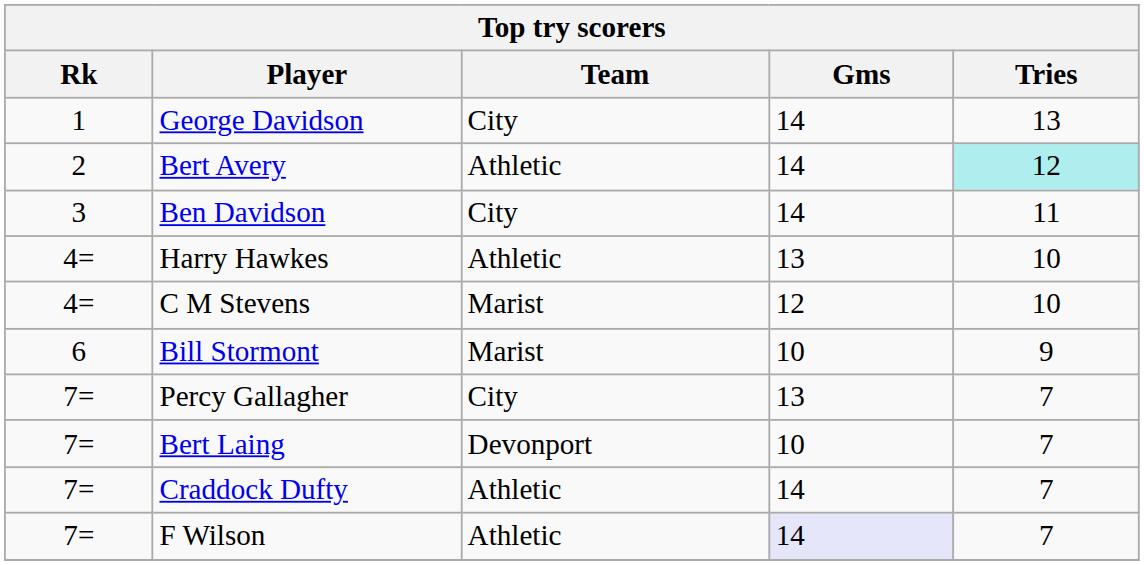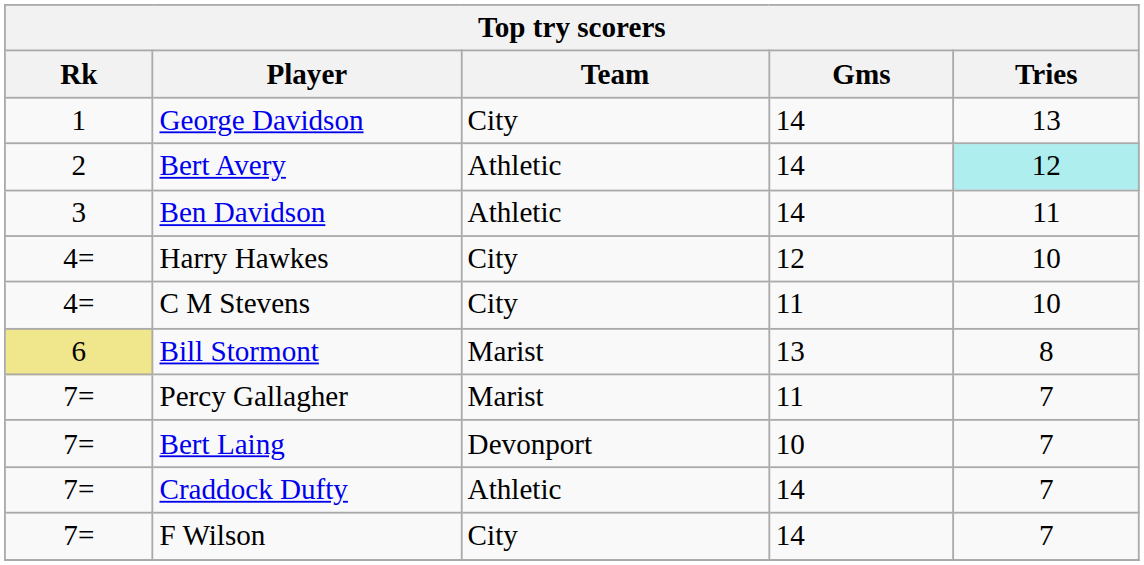Ben Davidson | Team: City -> Athletic
Harry Hawkes | Team: Athletic -> City
Harry Hawkes | Gms: 13 -> 12
C M Stevens | Team: Marist -> City
C M Stevens | Gms: 12 -> 11
Bill Stormont | Rk: no background -> khaki background
Bill Stormont | Gms: 10 -> 13
Bill Stormont | Tries: 9 -> 8
Percy Gallagher | Team: City -> Marist
Percy Gallagher | Gms: 13 -> 11
F Wilson | Team: Athletic -> City
F Wilson | Gms: lavender background -> no background
